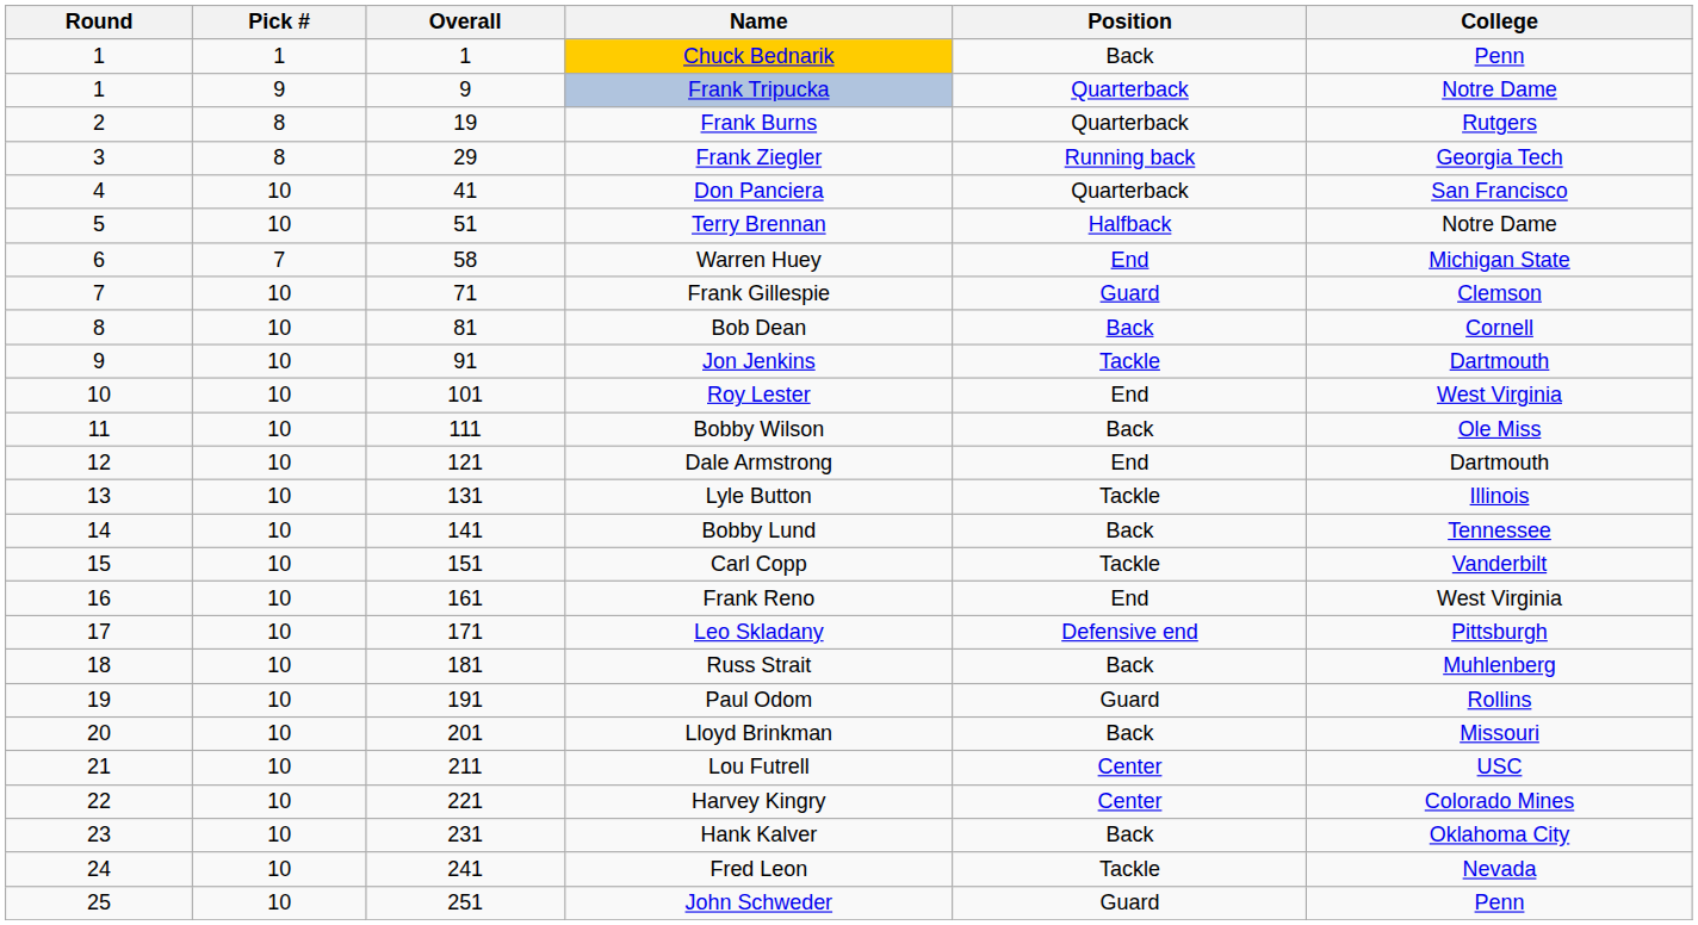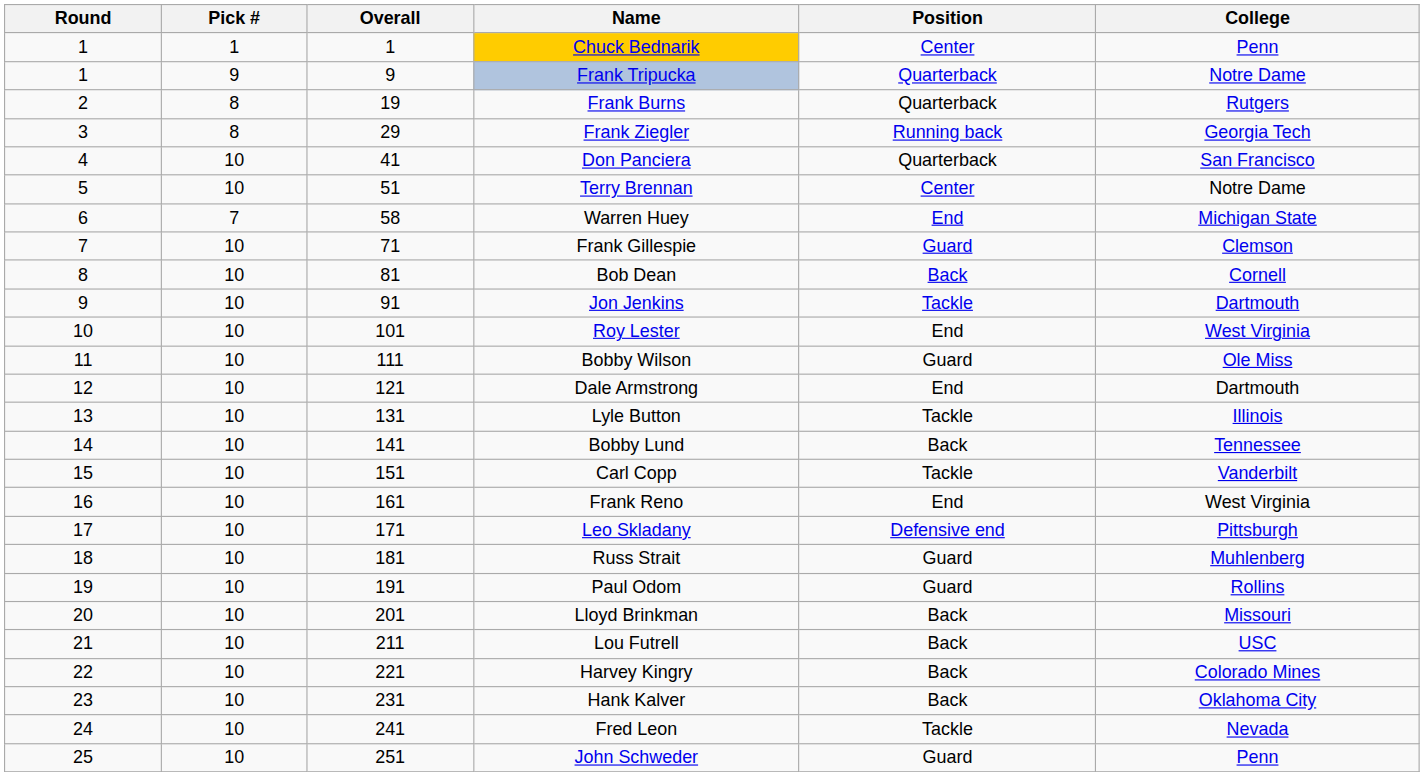Chuck Bednarik | Position: Back -> Center
Terry Brennan | Position: Halfback -> Center
Bobby Wilson | Position: Back -> Guard
Russ Strait | Position: Back -> Guard
Lou Futrell | Position: Center -> Back
Harvey Kingry | Position: Center -> Back
